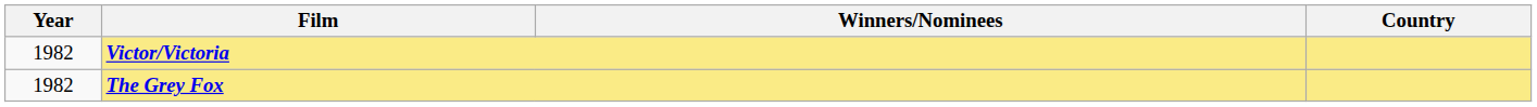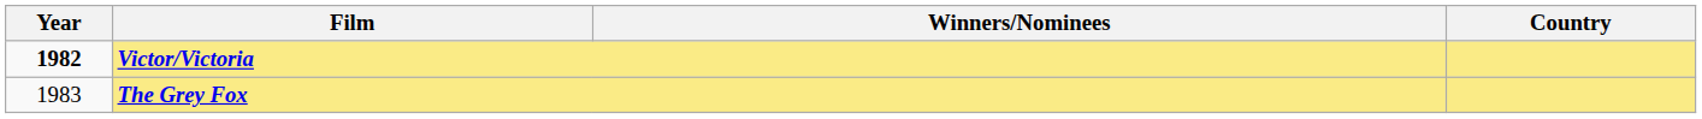Victor/Victoria | Year: normal -> bold
The Grey Fox | Year: 1982 -> 1983
